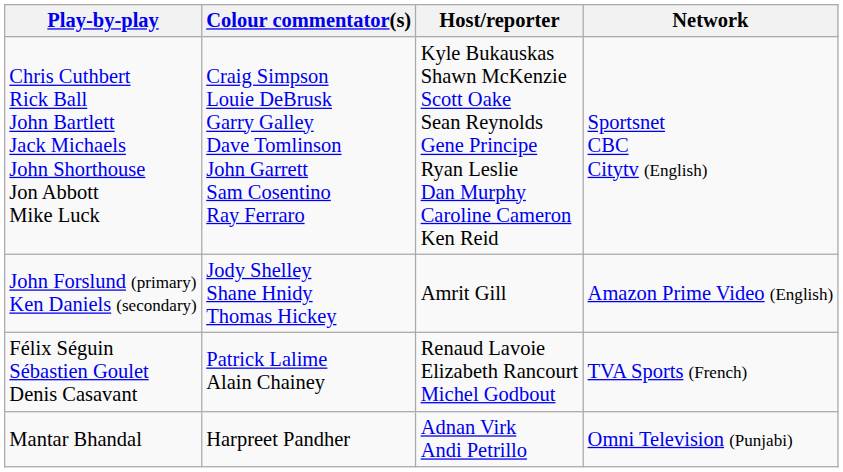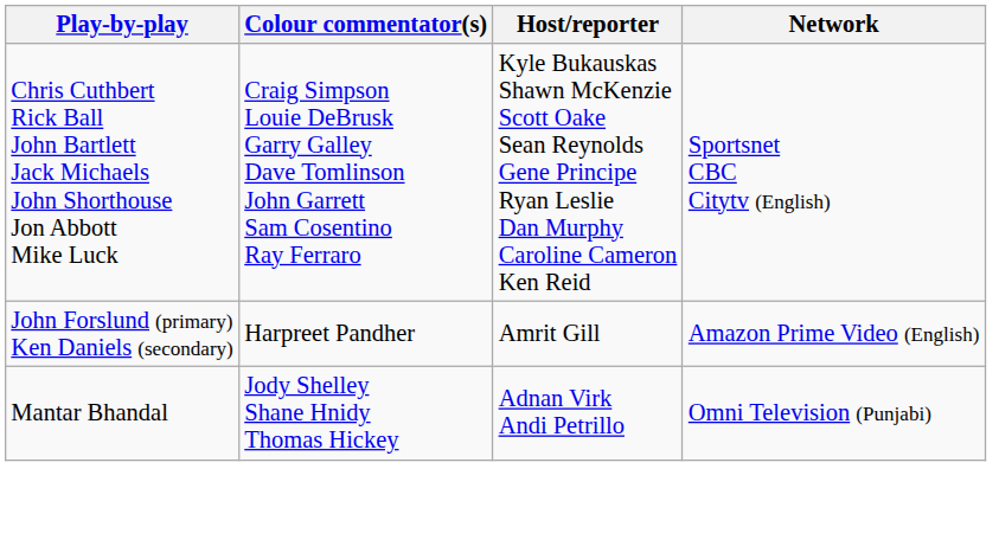John Forslund (primary) Ken Daniels (secondary) | Colour commentator(s): Jody Shelley Shane Hnidy Thomas Hickey -> Harpreet Pandher
- row: Félix Séguin Sébastien Goulet Denis Casavant | Patrick Lalime Alain Chainey | Renaud Lavoie Elizabeth Rancourt Michel Godbout | TVA Sports (French)
Mantar Bhandal | Colour commentator(s): Harpreet Pandher -> Jody Shelley Shane Hnidy Thomas Hickey
